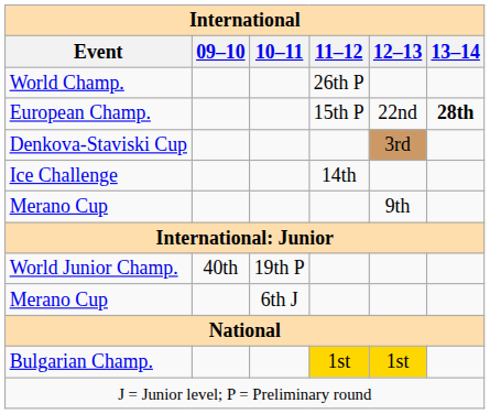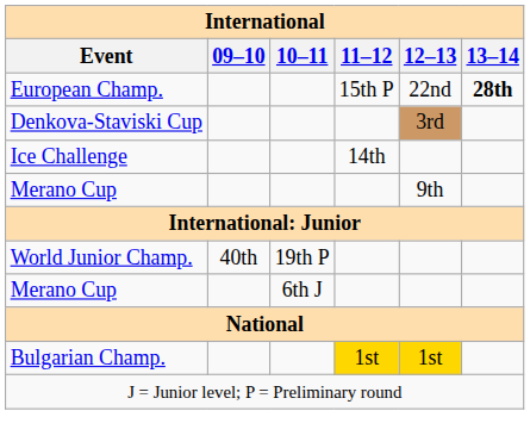- row: World Champ. | 26th P
